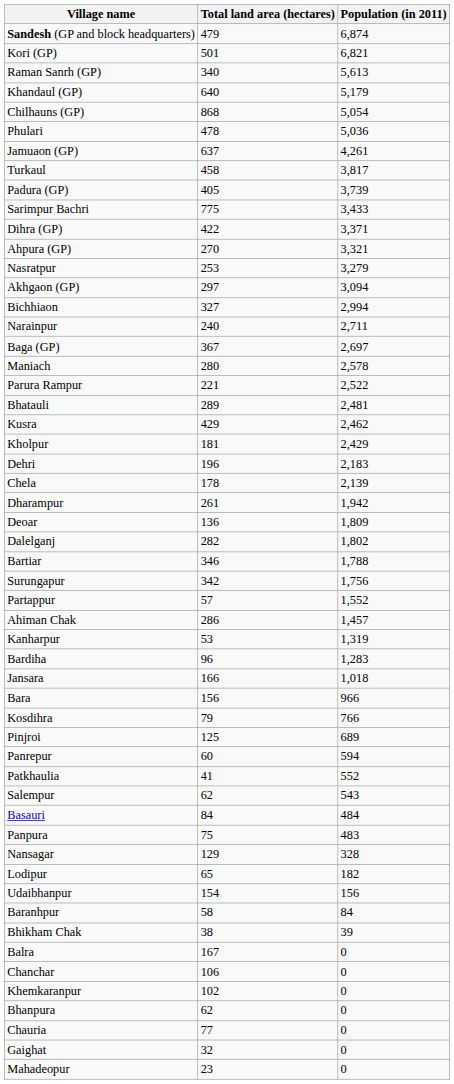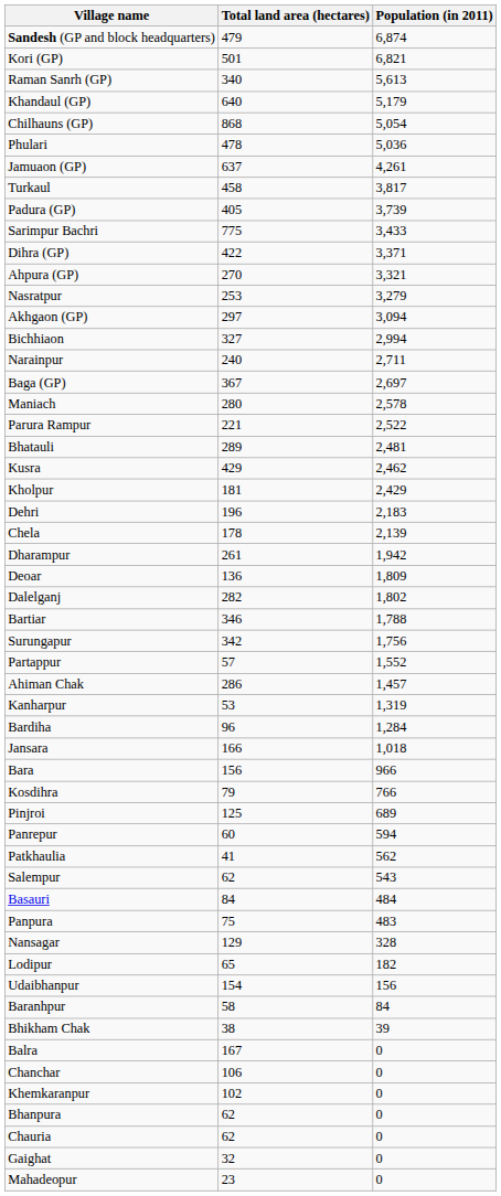Bardiha | Population (in 2011): 1,283 -> 1,284
Patkhaulia | Population (in 2011): 552 -> 562
Chauria | Total land area (hectares): 77 -> 62
